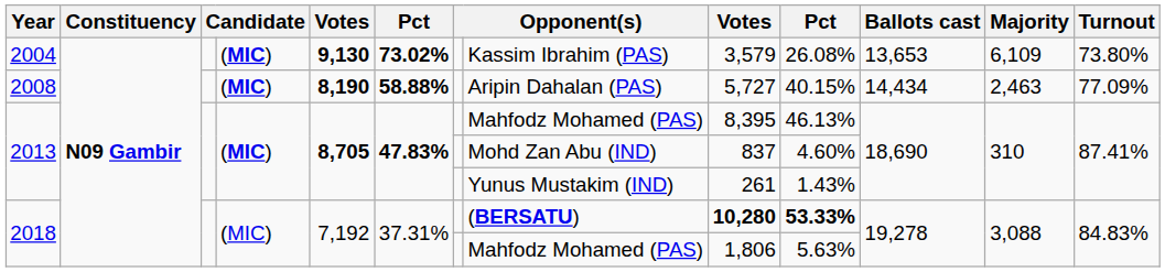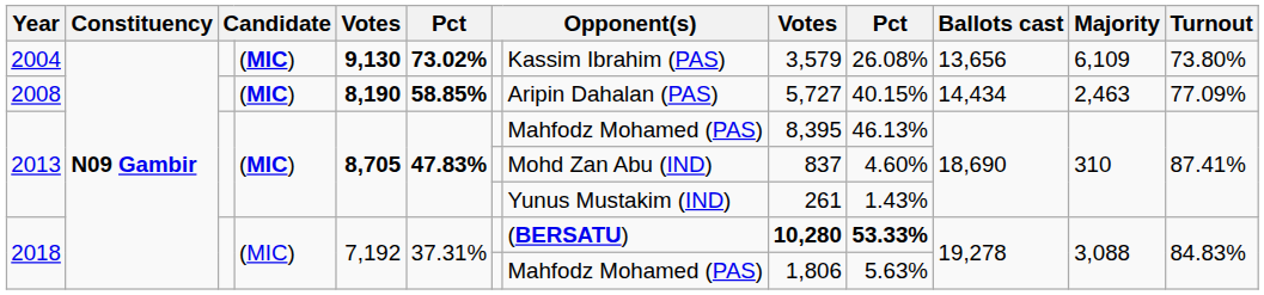2004 | Ballots cast: 13,653 -> 13,656
2008 | column 6: 58.88% -> 58.85%
